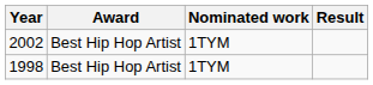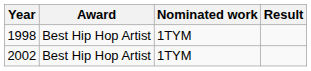rows swapped: 1998 <-> 2002
